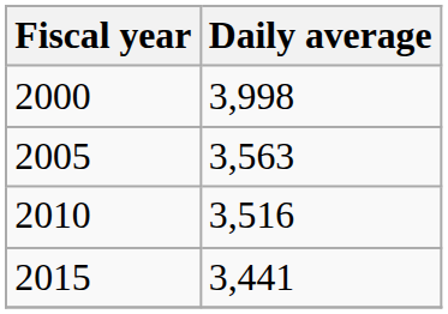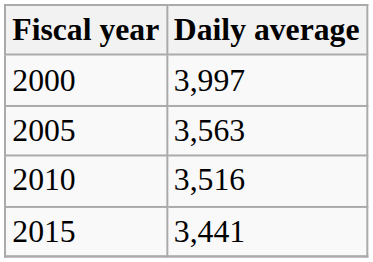2000 | Daily average: 3,998 -> 3,997
